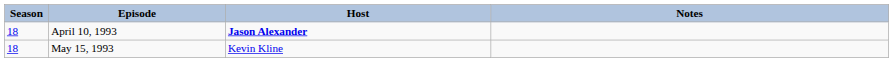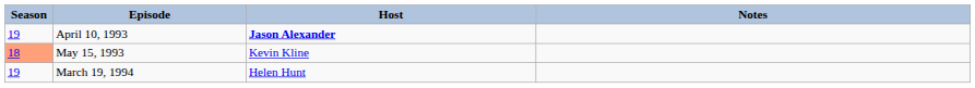April 10, 1993 | Season: 18 -> 19
May 15, 1993 | Season: no background -> lightsalmon background
+ row: 19 | March 19, 1994 | Helen Hunt
